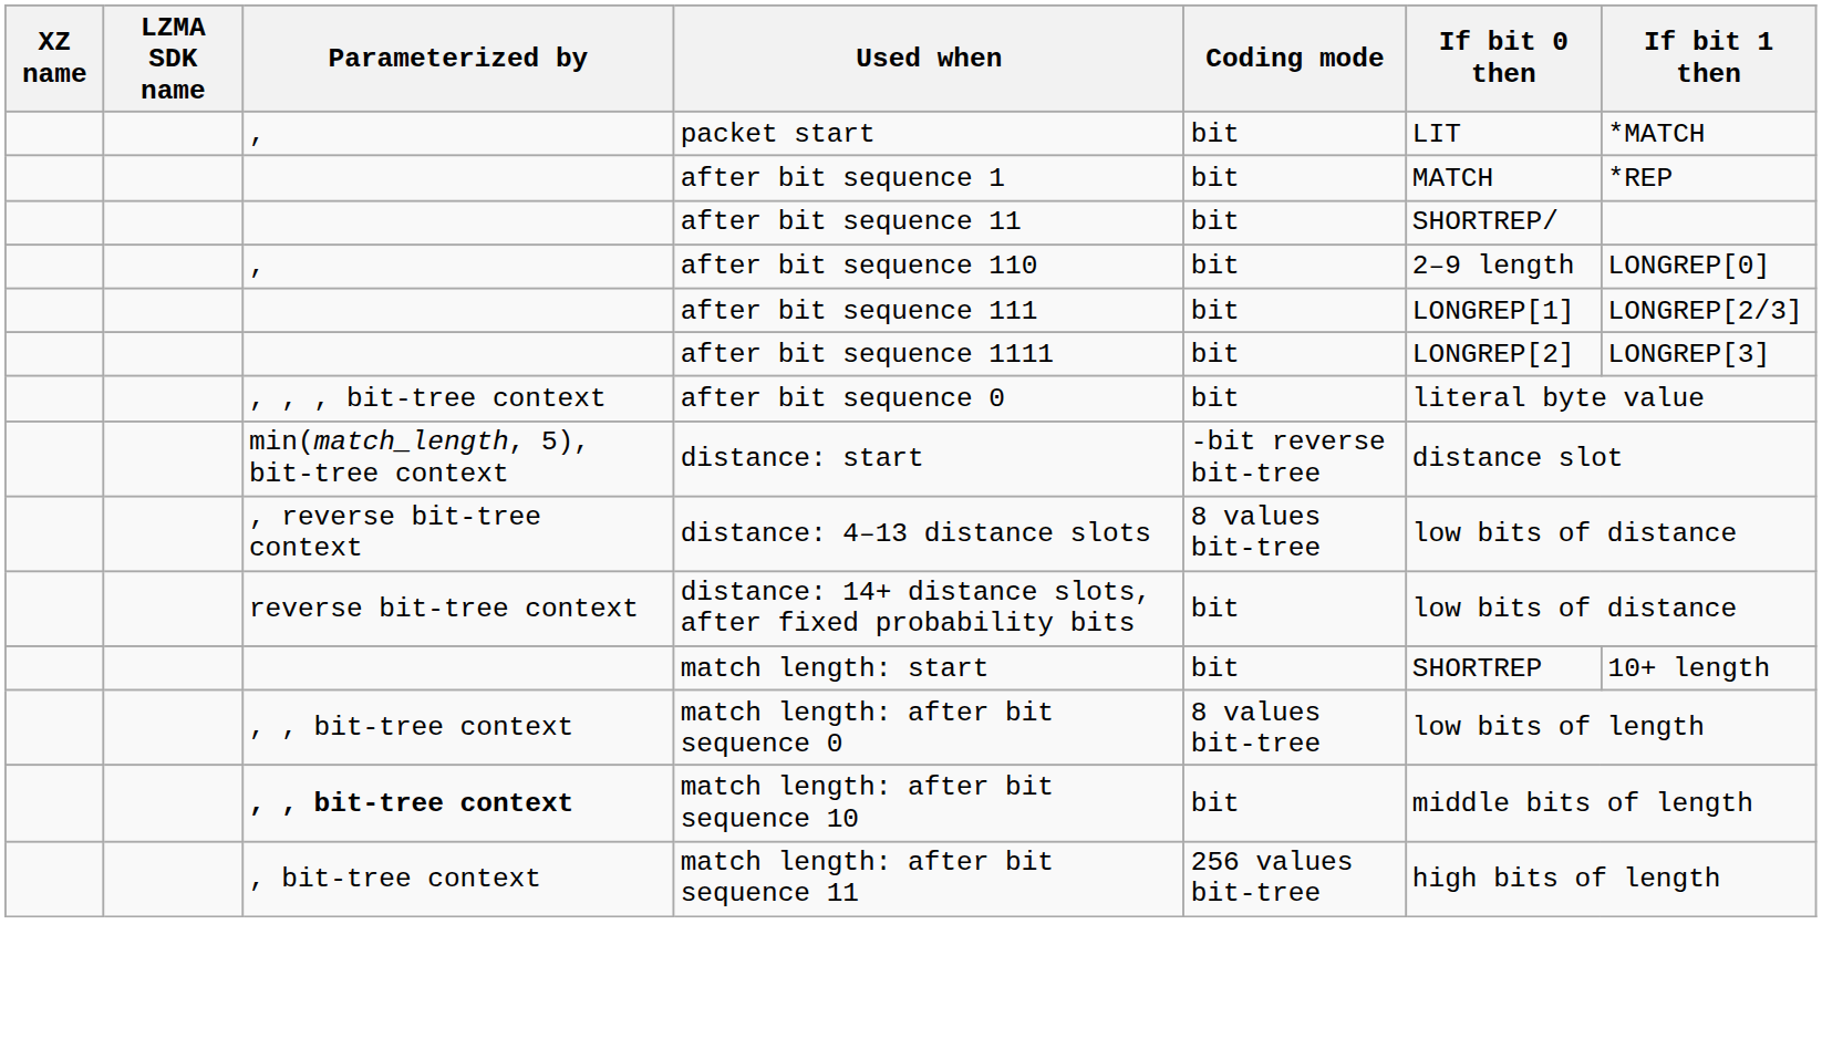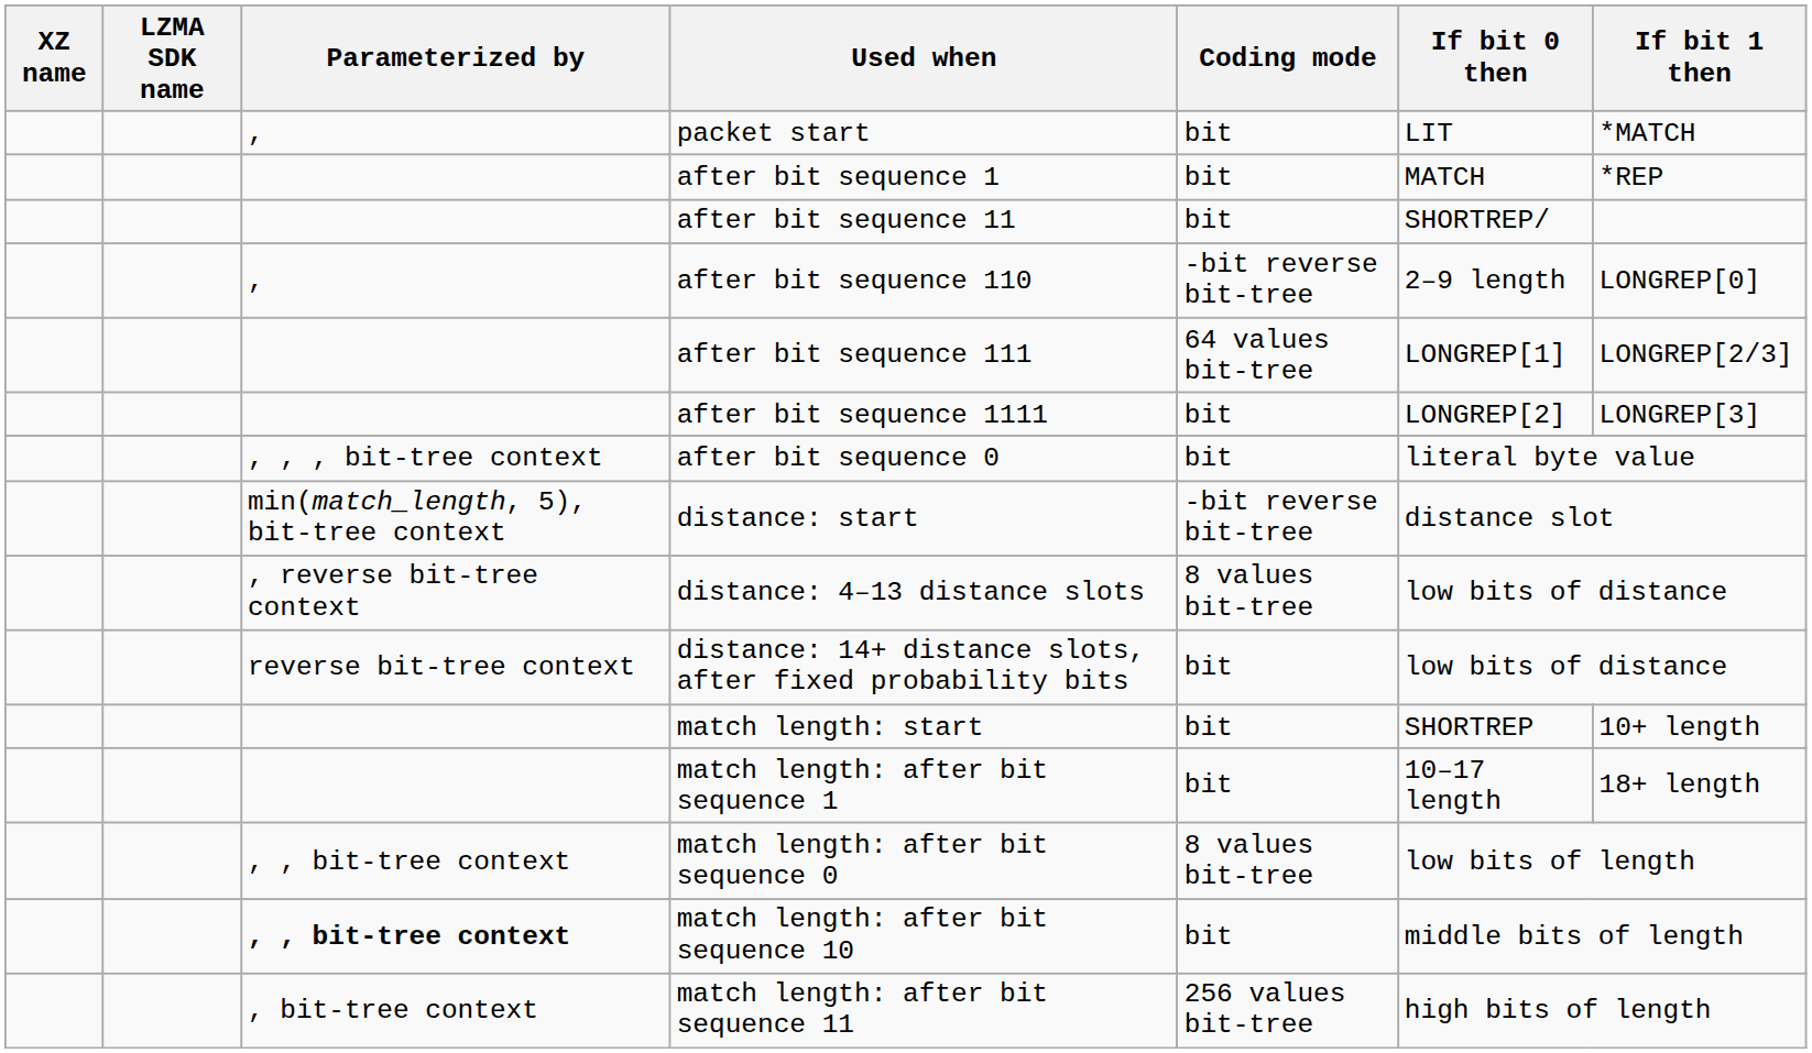after bit sequence 110 | Coding mode: bit -> -bit reverse bit-tree
after bit sequence 111 | Coding mode: bit -> 64 values bit-tree
+ row: match length: after bit sequence 1 | bit | 10–17 length | 18+ length
